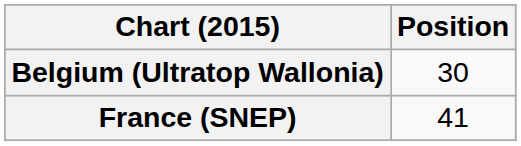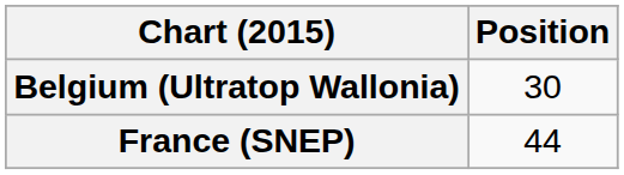France (SNEP) | Position: 41 -> 44
